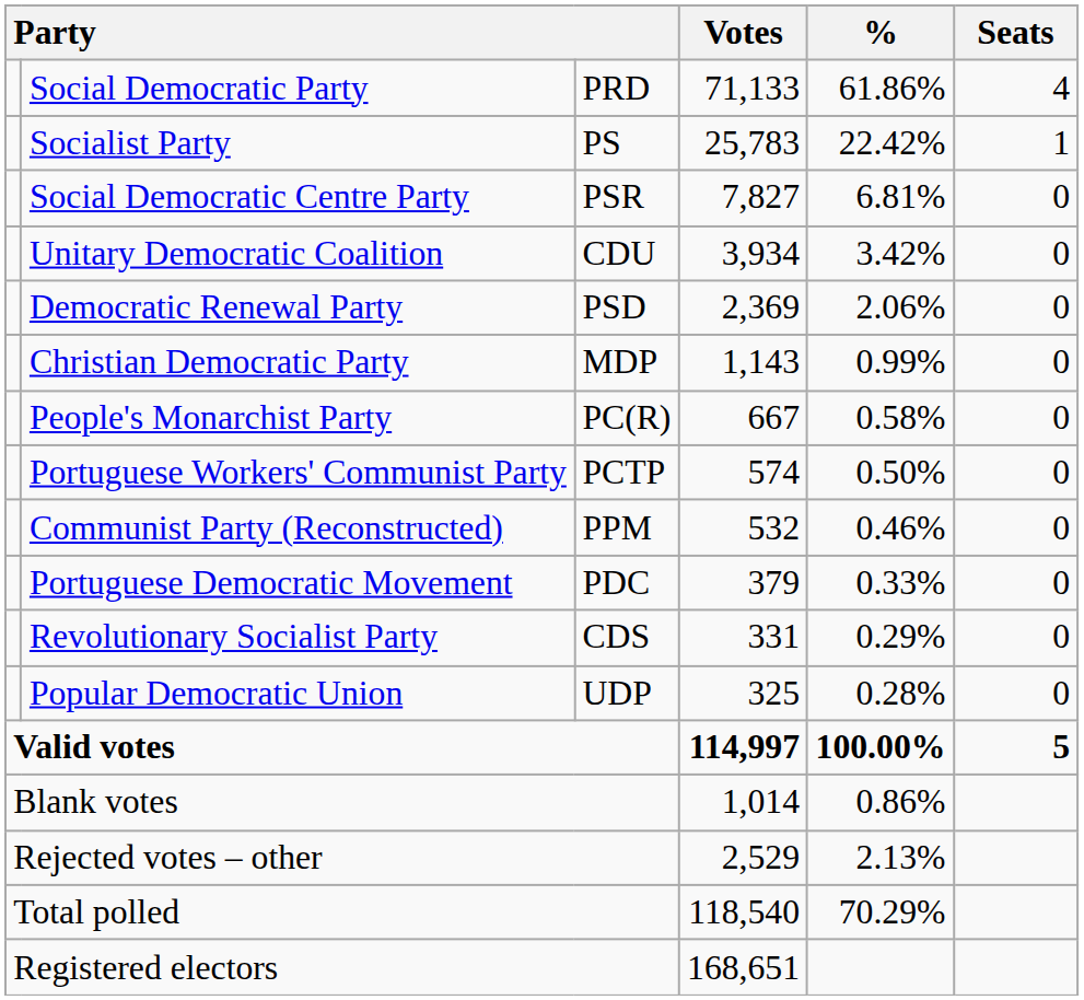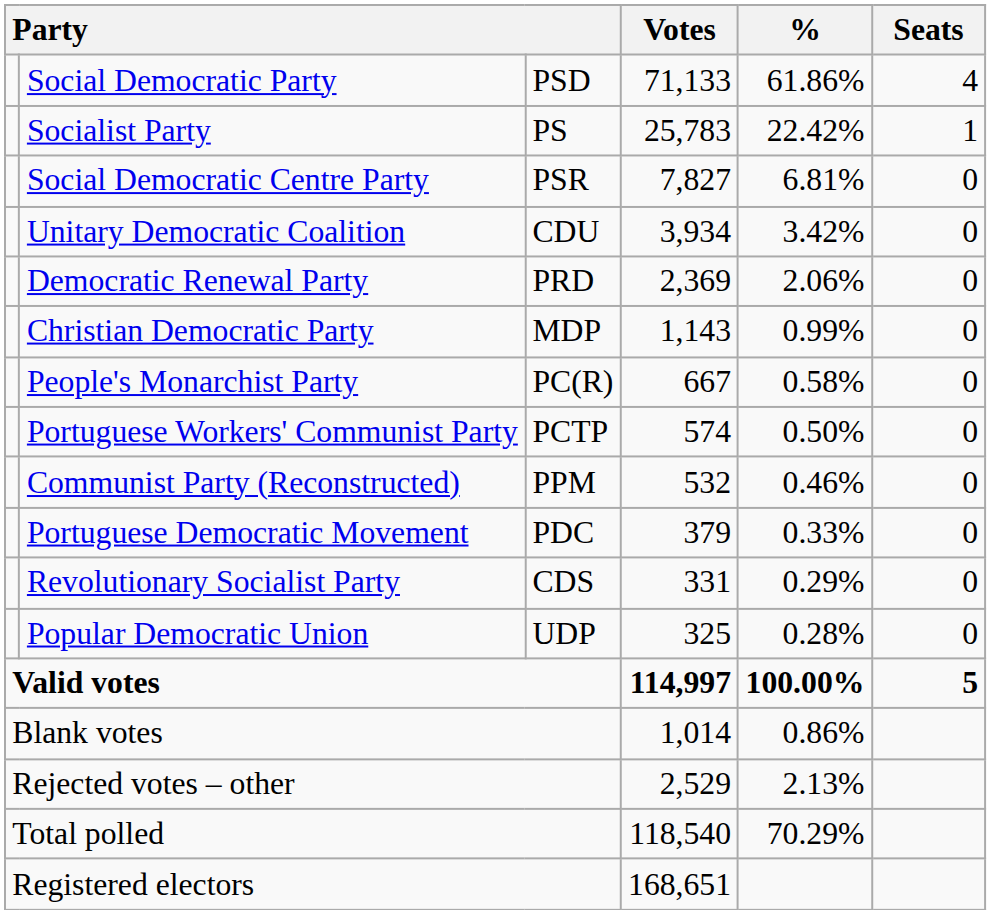Social Democratic Party | column 3: PRD -> PSD
Democratic Renewal Party | column 3: PSD -> PRD
